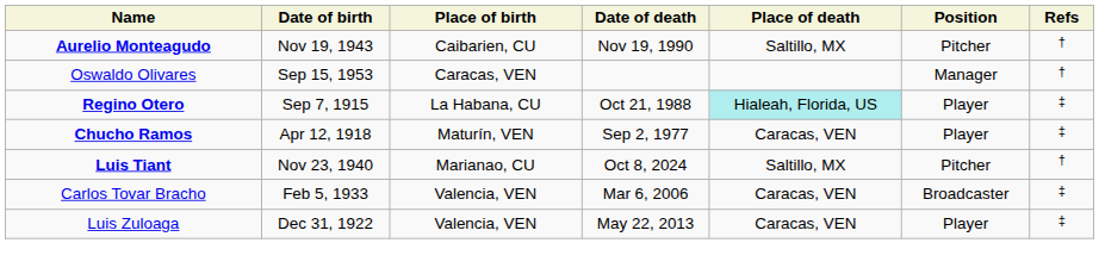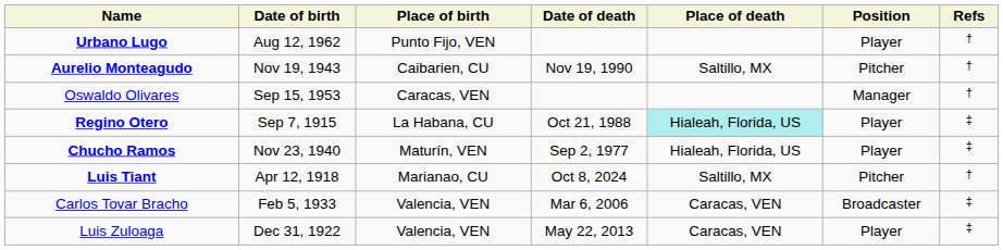+ row: Urbano Lugo | Aug 12, 1962 | Punto Fijo, VEN | Player | †
Chucho Ramos | Date of birth: Apr 12, 1918 -> Nov 23, 1940
Chucho Ramos | Place of death: Caracas, VEN -> Hialeah, Florida, US
Luis Tiant | Date of birth: Nov 23, 1940 -> Apr 12, 1918
